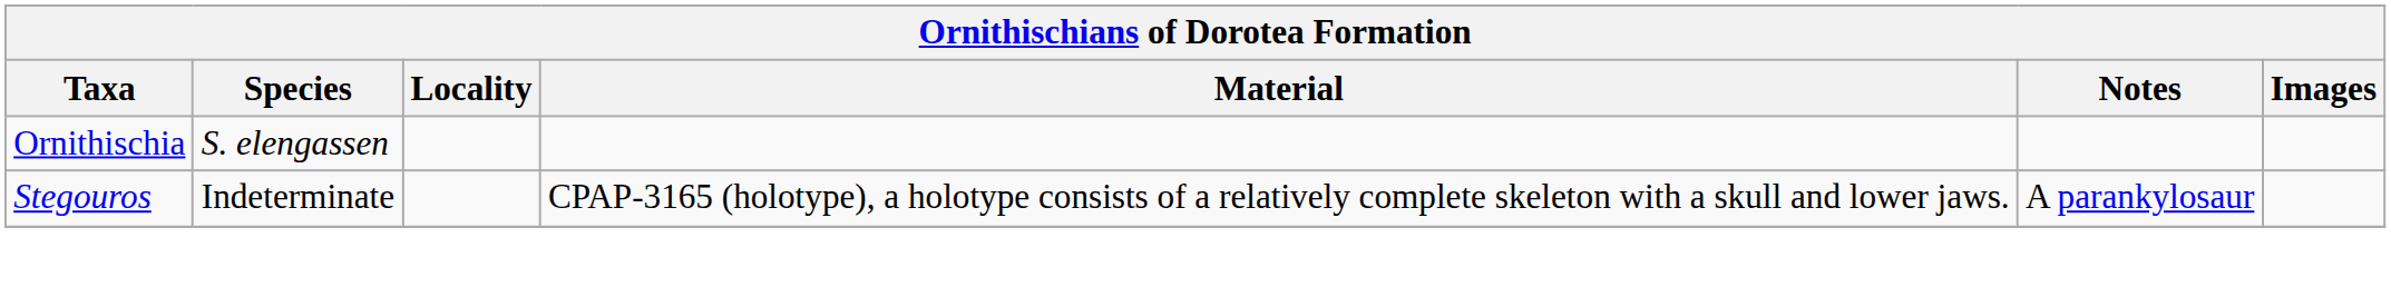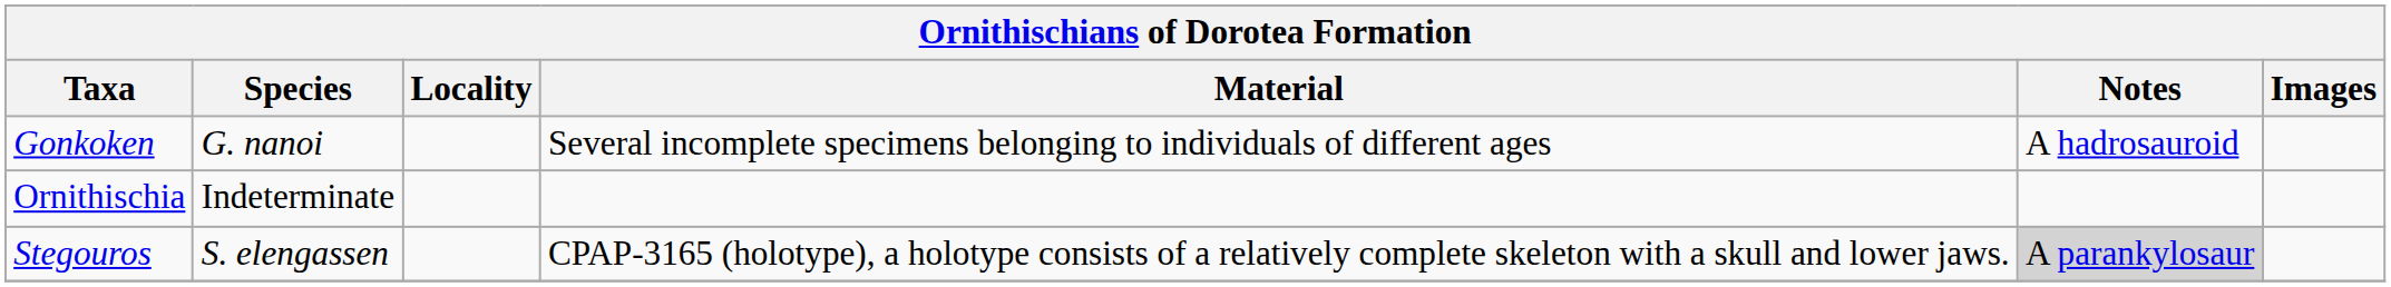+ row: Gonkoken | G. nanoi | Several incomplete specimens belonging to individuals of different ages | A hadrosauroid
Ornithischia | Species: S. elengassen -> Indeterminate
Stegouros | Species: Indeterminate -> S. elengassen
Stegouros | Notes: no background -> lightgrey background
